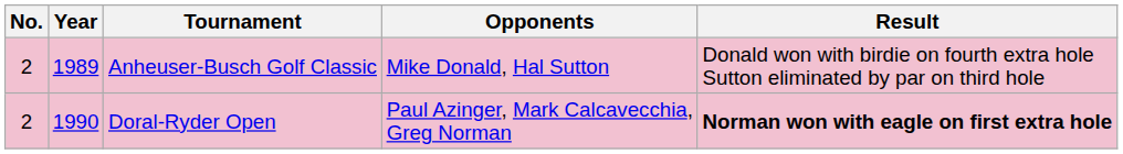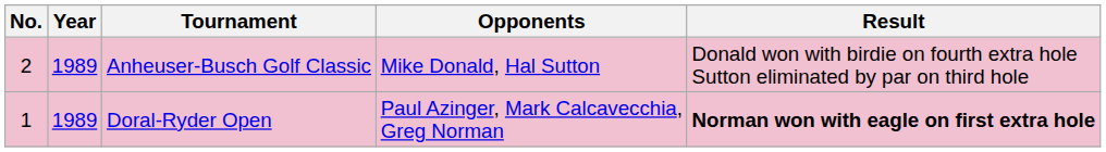Doral-Ryder Open | No.: 2 -> 1
Doral-Ryder Open | Year: 1990 -> 1989
